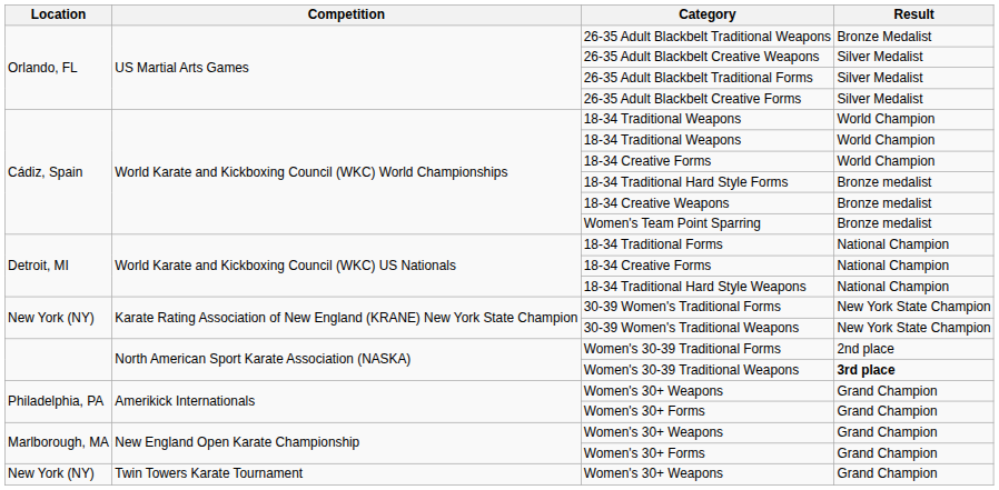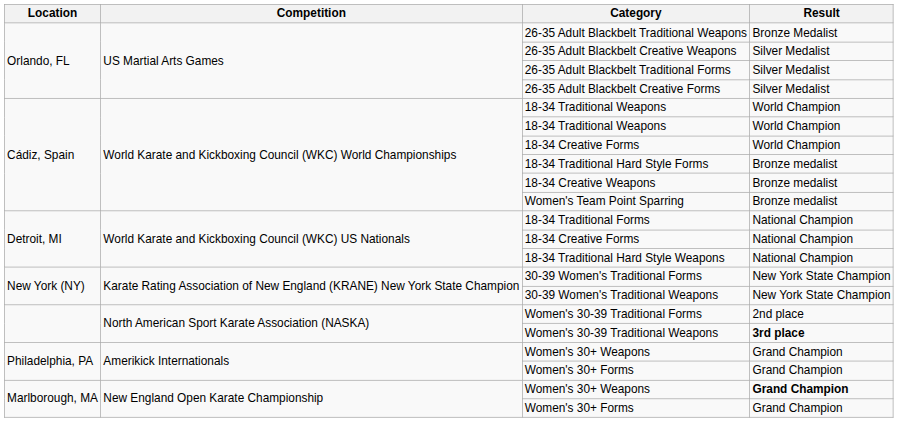New England Open Karate Championship / Women's 30+ Weapons | Result: normal -> bold
- row: New York (NY) | Twin Towers Karate Tournament | Women's 30+ Weapons | Grand Champion
